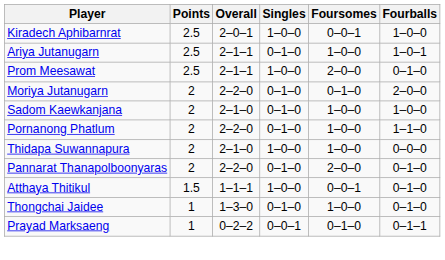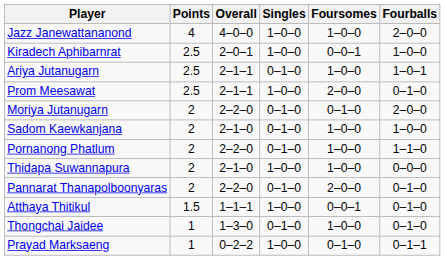+ row: Jazz Janewattananond | 4 | 4–0–0 | 1–0–0 | 1–0–0 | 2–0–0
Prayad Marksaeng | Singles: 0–0–1 -> 1–0–0
